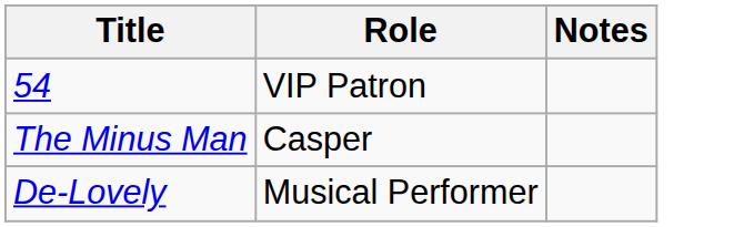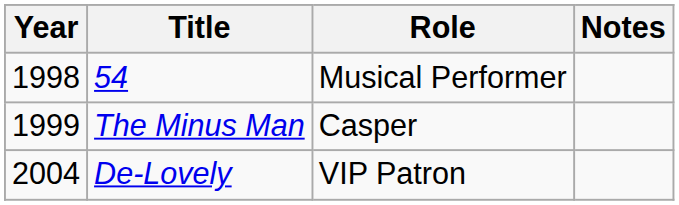+ column: Year | 1998 | 1999 | 2004
54 | Role: VIP Patron -> Musical Performer
De-Lovely | Role: Musical Performer -> VIP Patron
